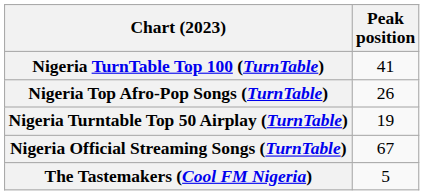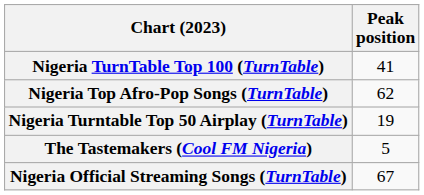Nigeria Top Afro-Pop Songs (TurnTable) | Peak position: 26 -> 62
rows swapped: Nigeria Official Streaming Songs (TurnTable) <-> The Tastemakers (Cool FM Nigeria)
